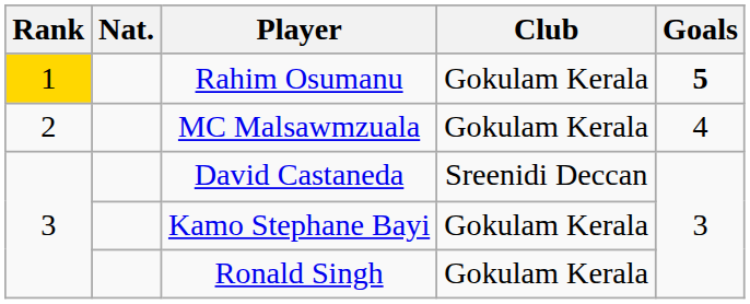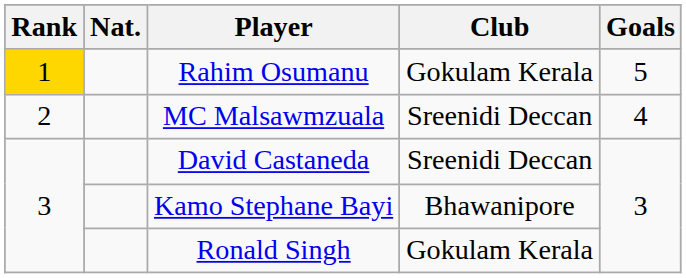Rahim Osumanu | Goals: bold -> normal
MC Malsawmzuala | Club: Gokulam Kerala -> Sreenidi Deccan
Kamo Stephane Bayi | Club: Gokulam Kerala -> Bhawanipore
